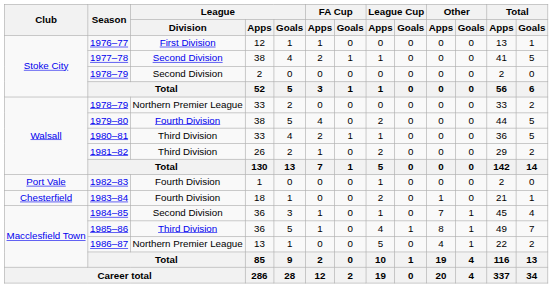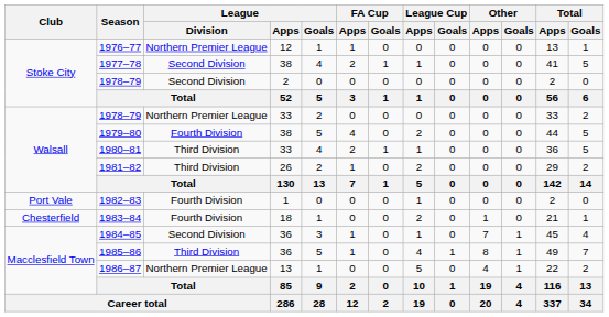1976–77 | League / Division: First Division -> Northern Premier League
